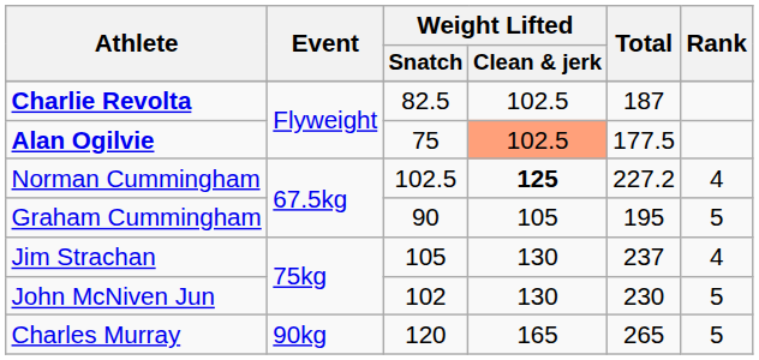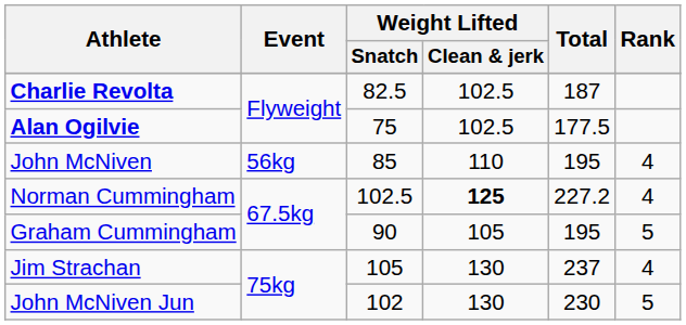Alan Ogilvie | Weight Lifted / Clean & jerk: lightsalmon background -> no background
+ row: John McNiven | 56kg | 85 | 110 | 195 | 4
- row: Charles Murray | 90kg | 120 | 165 | 265 | 5
